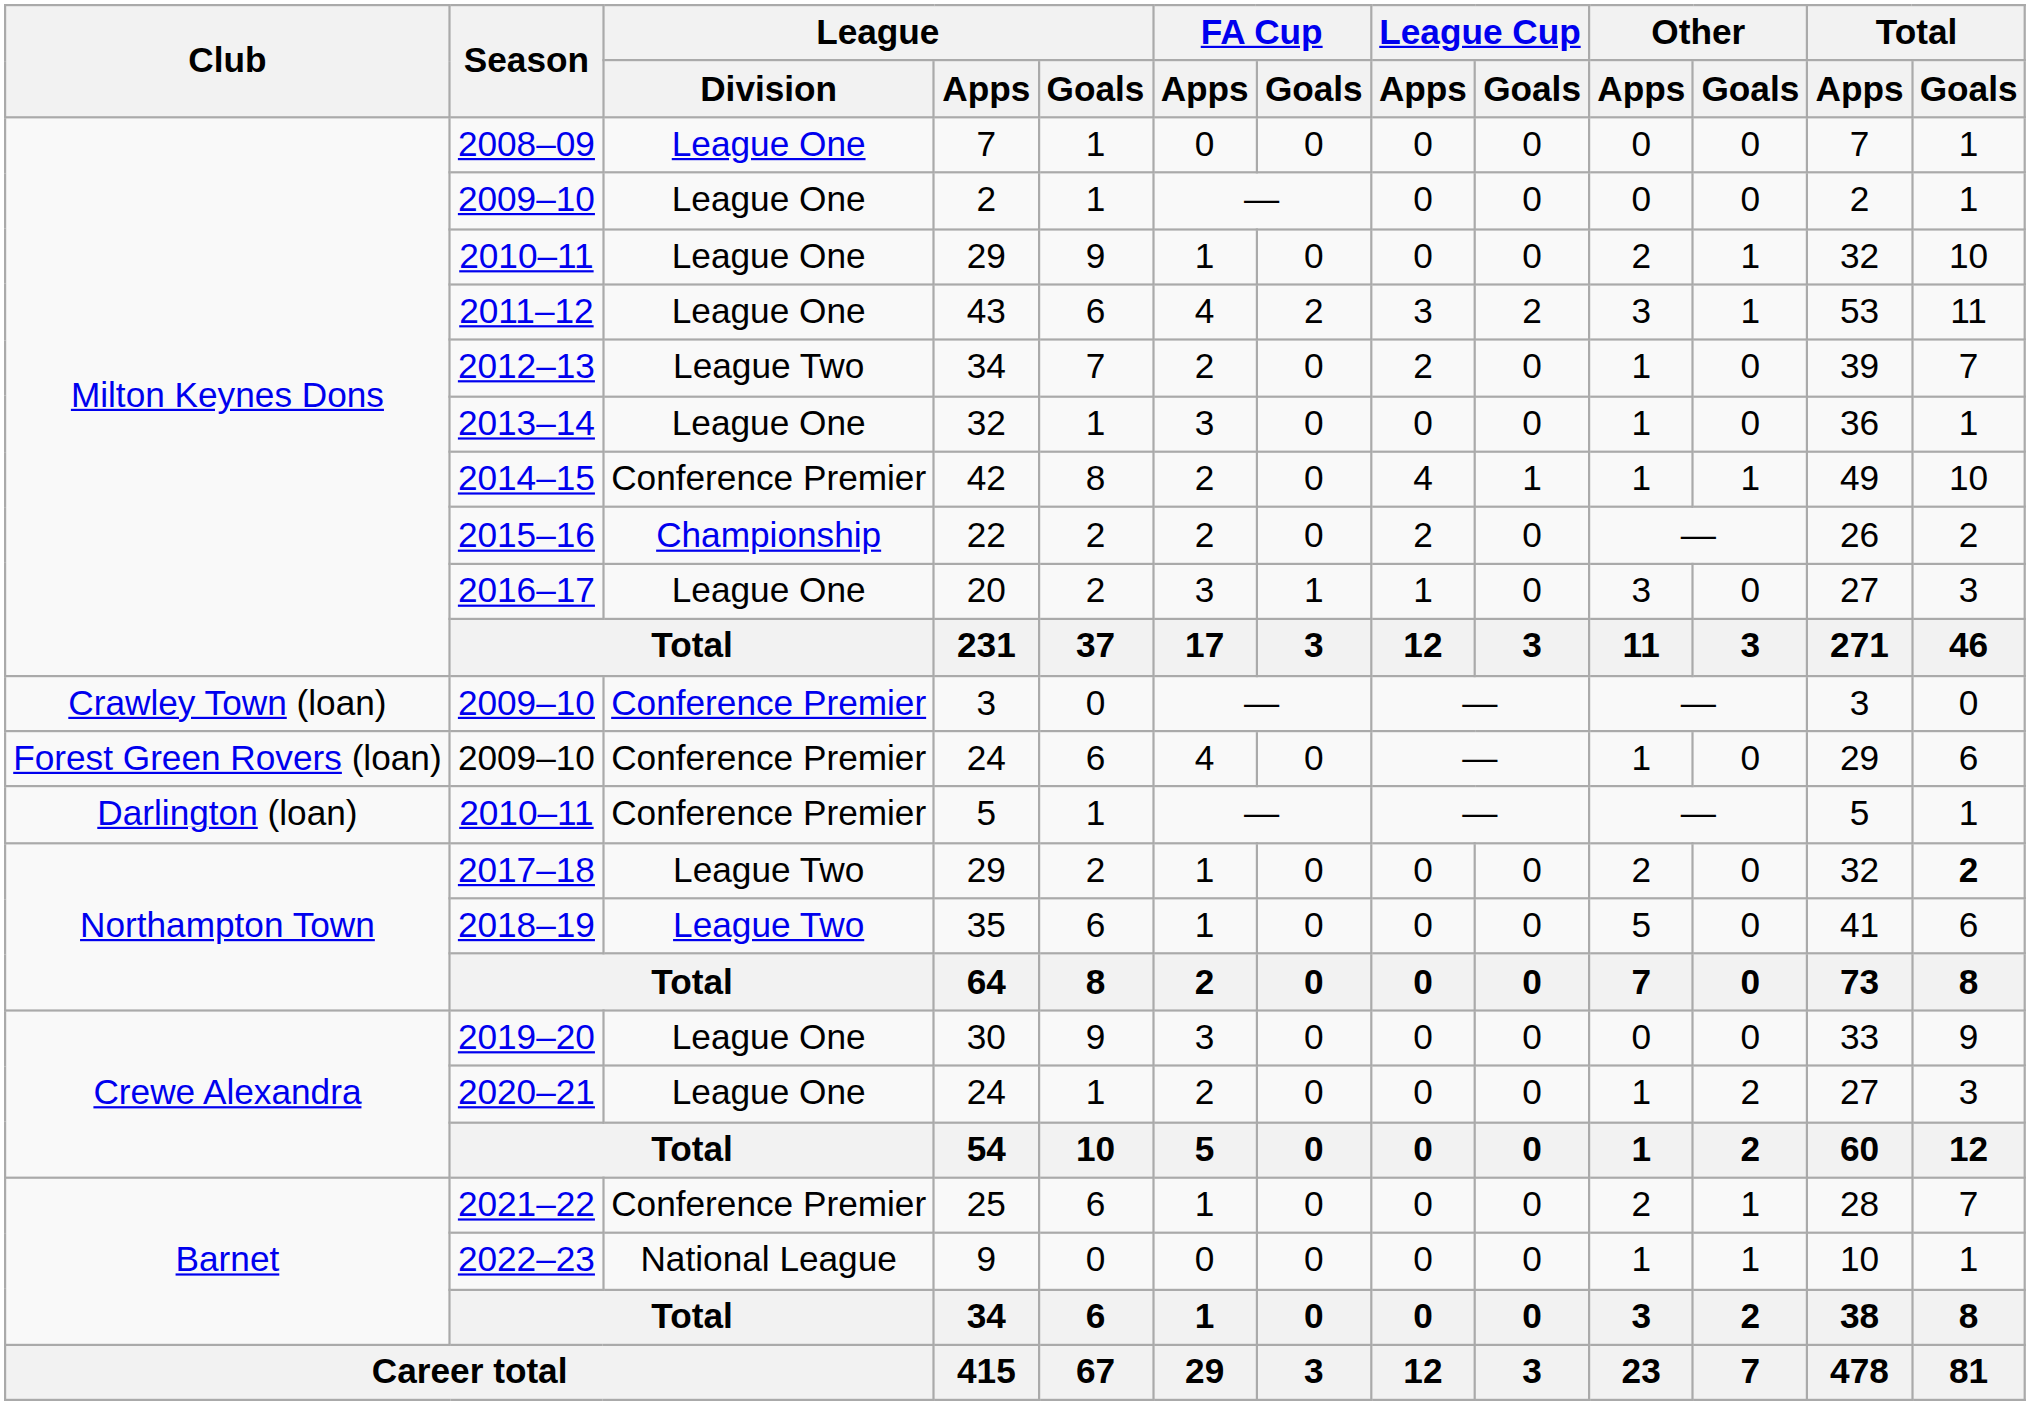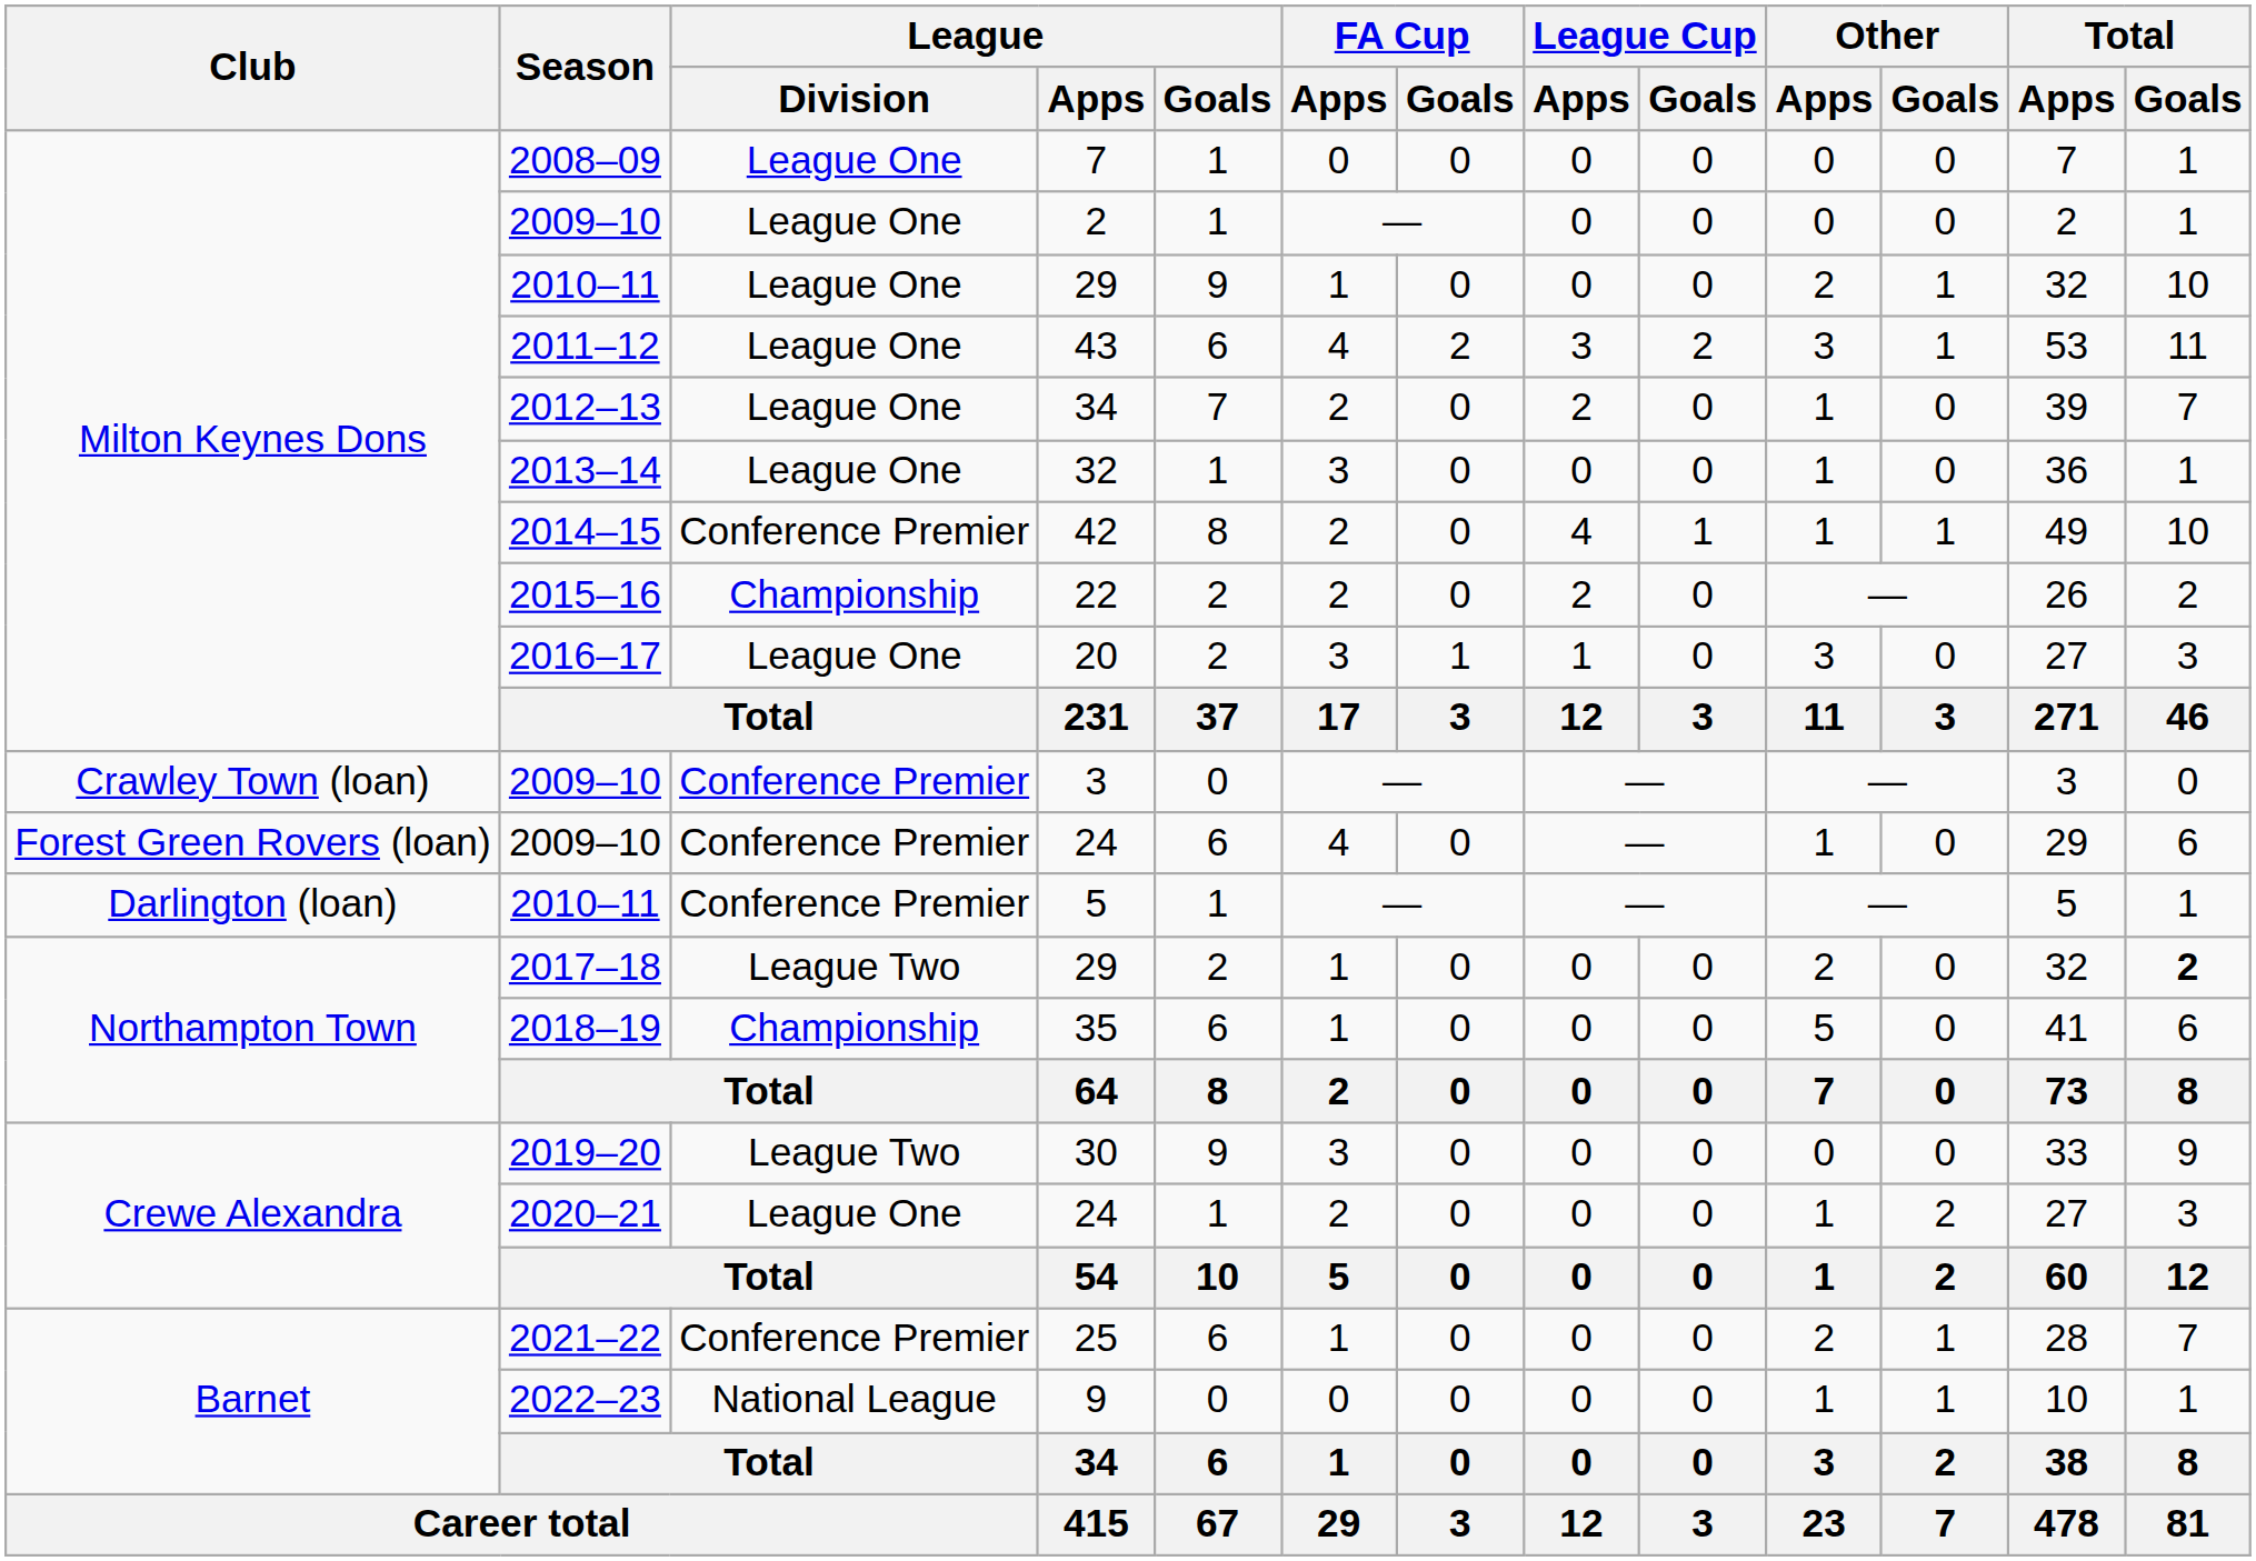2012–13 / 34 | League / Division: League Two -> League One
35 | League / Division: League Two -> Championship
30 | League / Division: League One -> League Two
